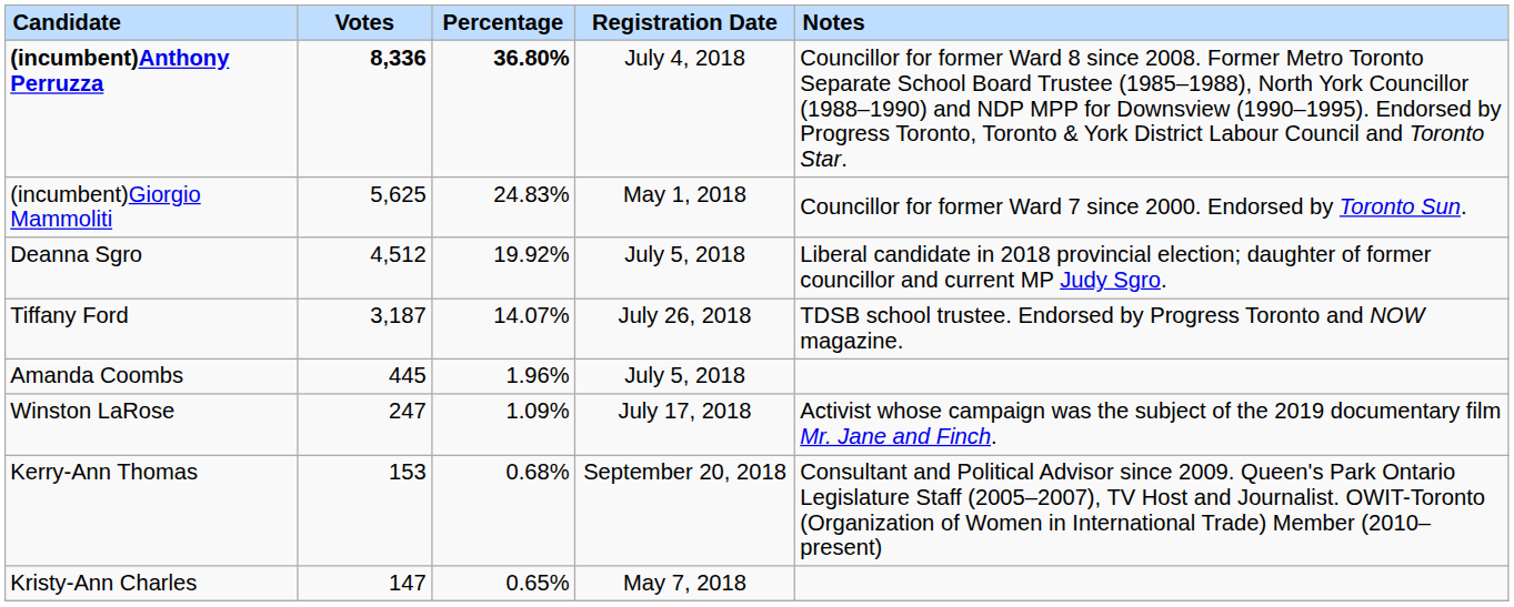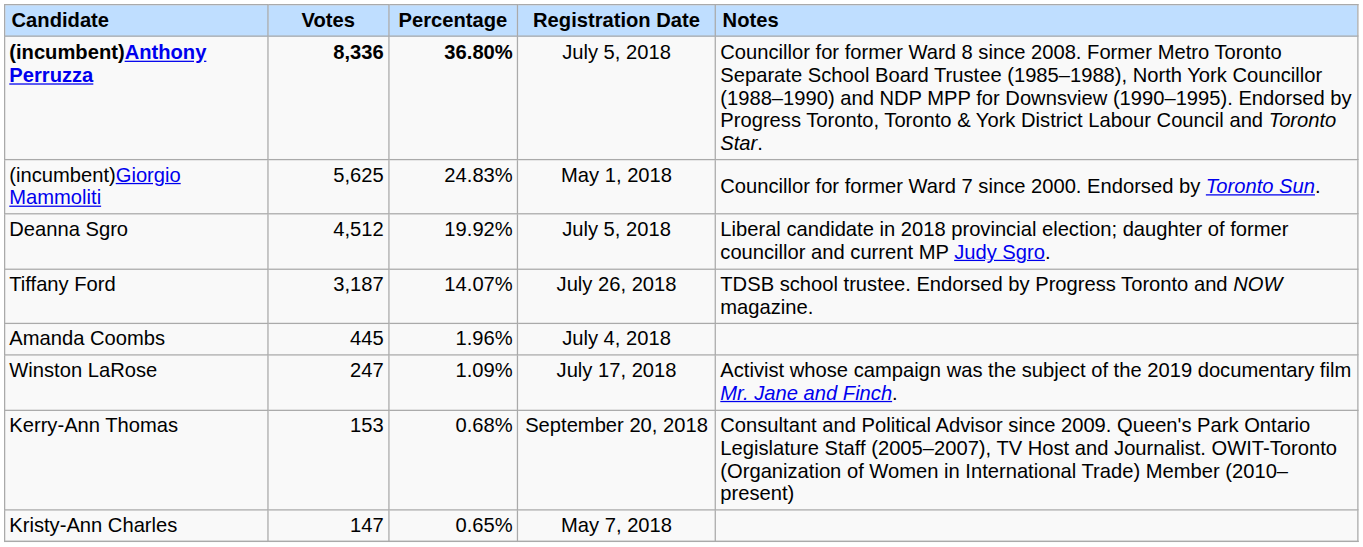(incumbent)Anthony Perruzza | Registration Date: July 4, 2018 -> July 5, 2018
Amanda Coombs | Registration Date: July 5, 2018 -> July 4, 2018
